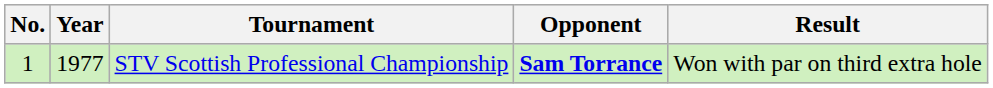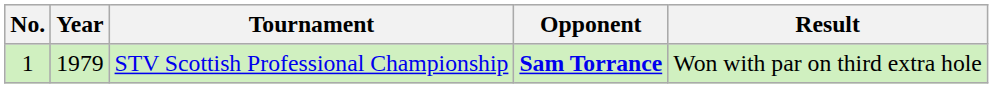STV Scottish Professional Championship | Year: 1977 -> 1979
